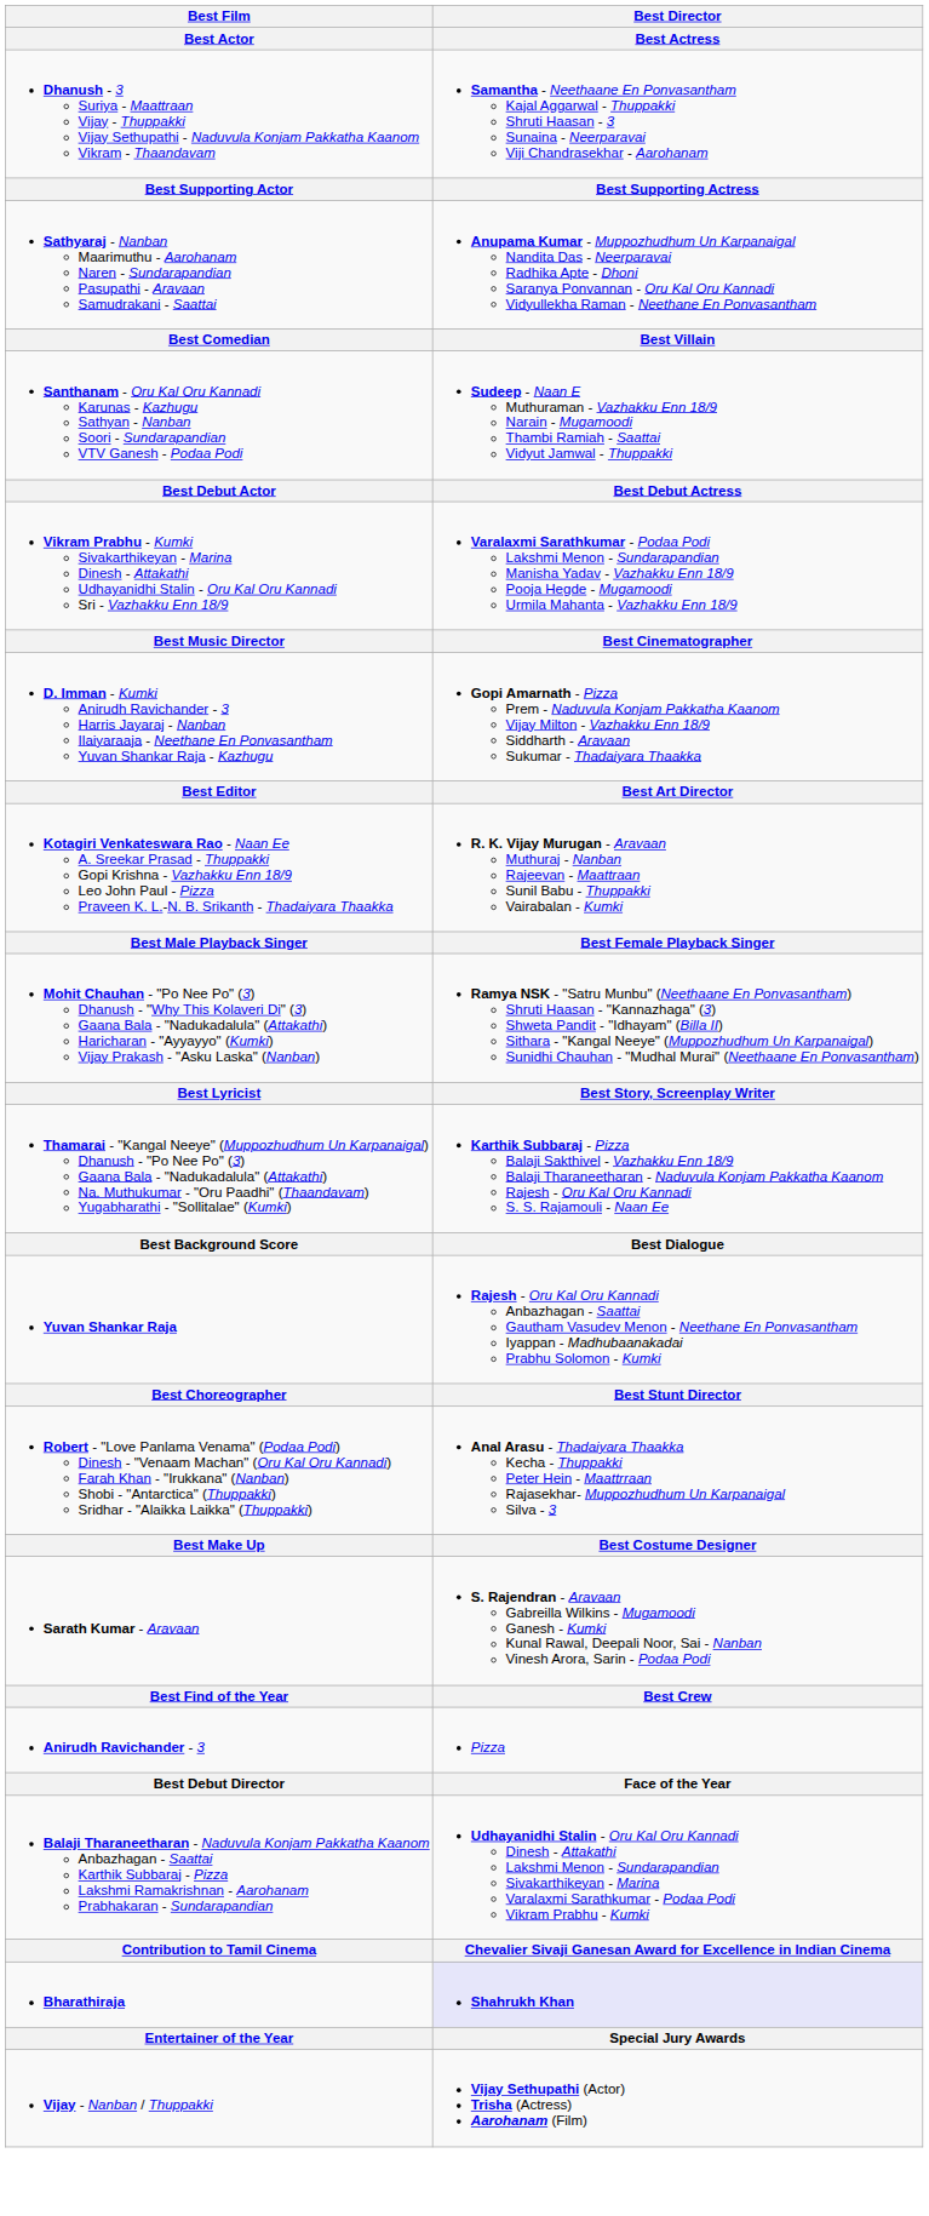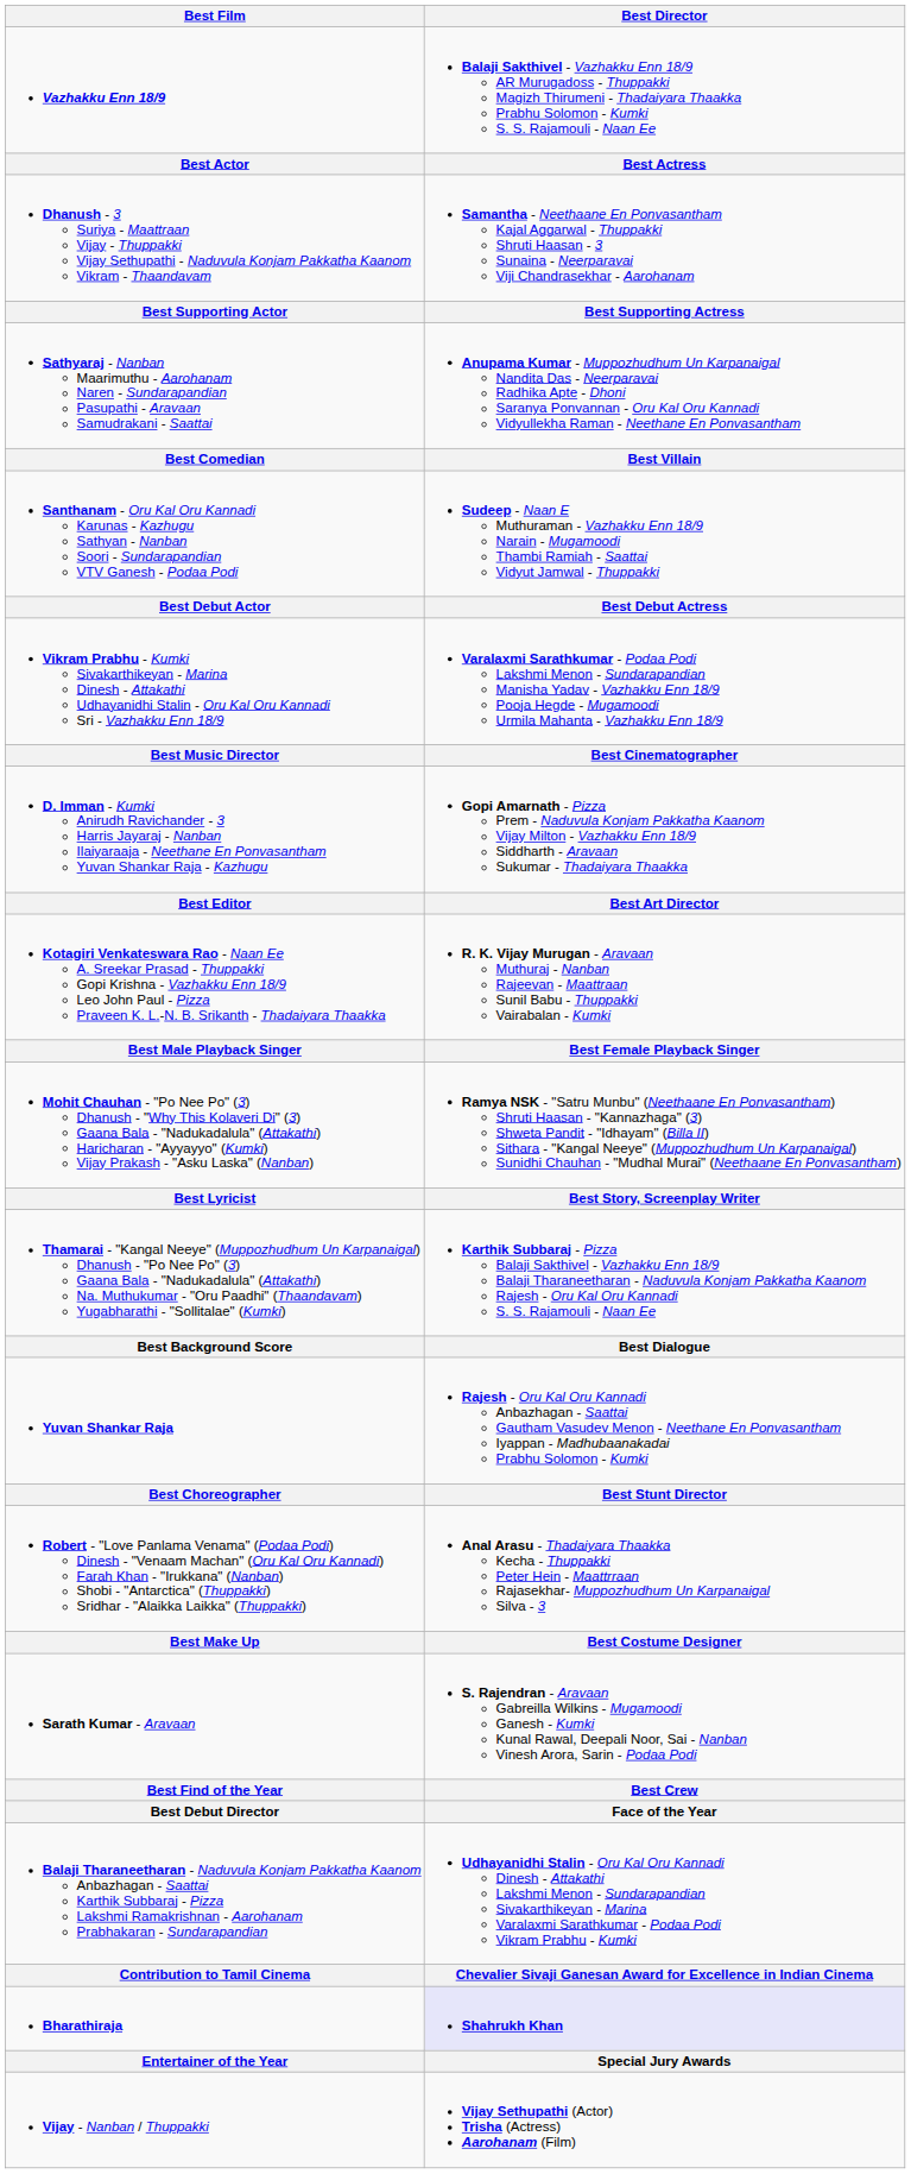+ row: Vazhakku Enn 18/9 | Balaji Sakthivel - Vazhakku Enn 18/9 AR Murugadoss - Thuppakki Magizh Thirumeni - Thadaiyara Thaakka Prabhu Solomon - Kumki S. S. Rajamouli - Naan Ee
- row: Anirudh Ravichander - 3 | Pizza
